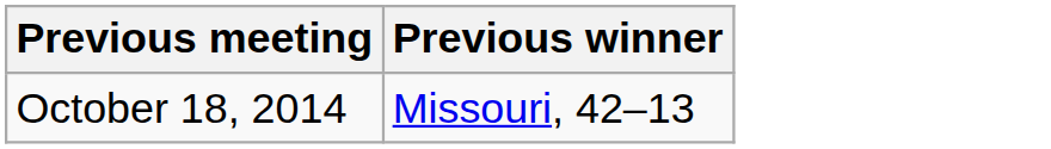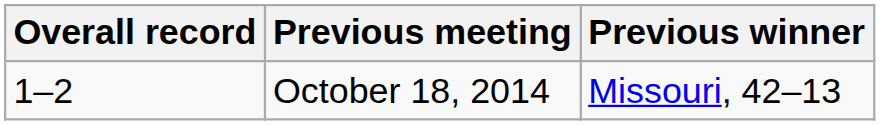+ column: Overall record | 1–2
